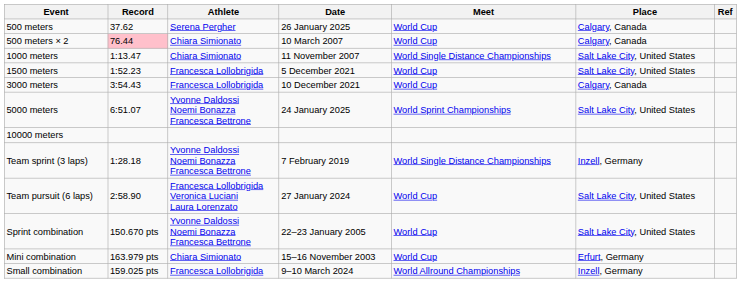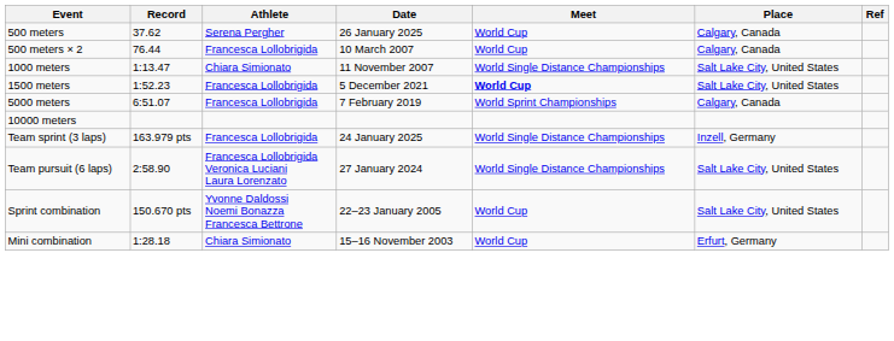500 meters × 2 | Record: pink background -> no background
500 meters × 2 | Athlete: Chiara Simionato -> Francesca Lollobrigida
1500 meters | Meet: normal -> bold
- row: 3000 meters | 3:54.43 | Francesca Lollobrigida | 10 December 2021 | World Cup | Calgary, Canada
5000 meters | Athlete: Yvonne Daldossi Noemi Bonazza Francesca Bettrone -> Francesca Lollobrigida
5000 meters | Date: 24 January 2025 -> 7 February 2019
5000 meters | Place: Salt Lake City, United States -> Calgary, Canada
Team sprint (3 laps) | Record: 1:28.18 -> 163.979 pts
Team sprint (3 laps) | Athlete: Yvonne Daldossi Noemi Bonazza Francesca Bettrone -> Francesca Lollobrigida
Team sprint (3 laps) | Date: 7 February 2019 -> 24 January 2025
Team pursuit (6 laps) | Meet: World Cup -> World Single Distance Championships
Mini combination | Record: 163.979 pts -> 1:28.18
- row: Small combination | 159.025 pts | Francesca Lollobrigida | 9–10 March 2024 | World Allround Championships | Inzell, Germany
